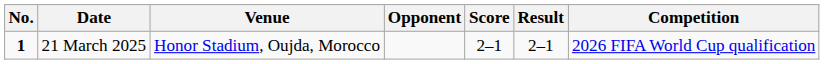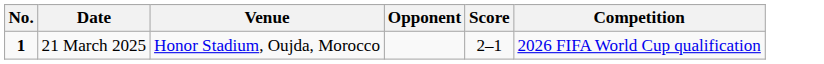- column: Result | 2–1
